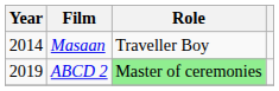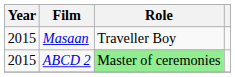Masaan | Year: 2014 -> 2015
ABCD 2 | Year: 2019 -> 2015
